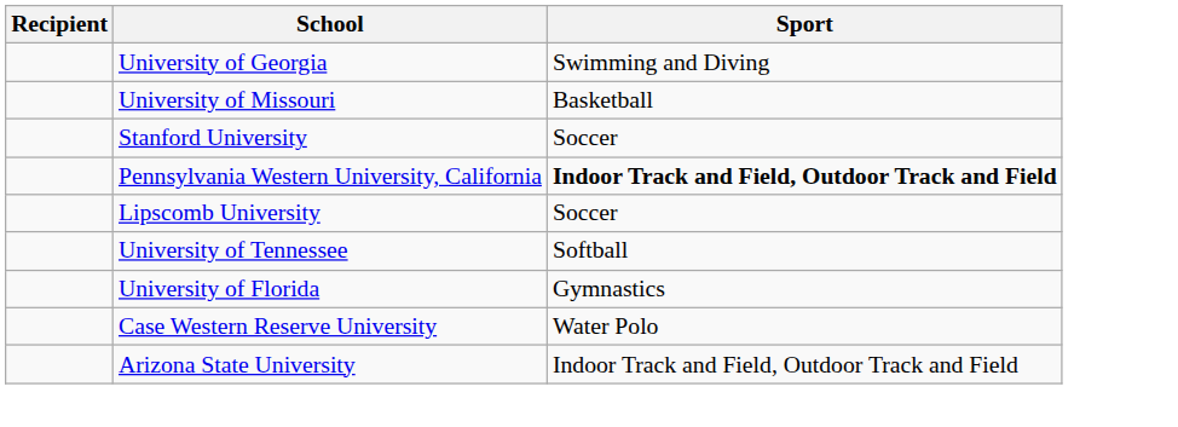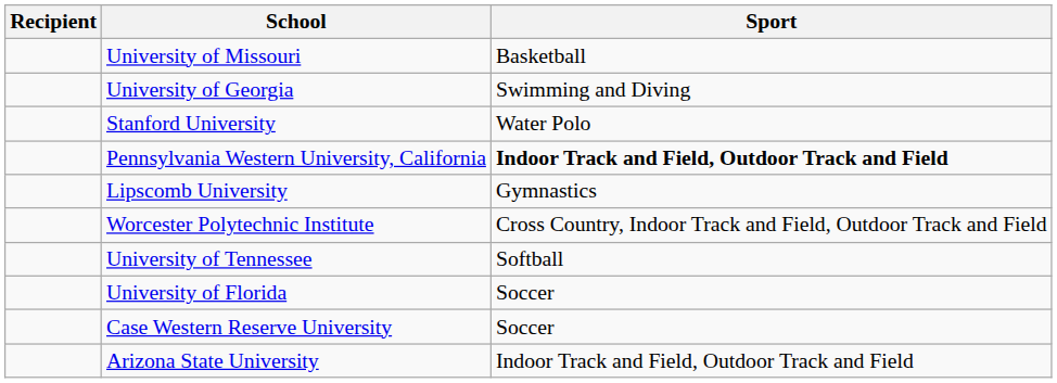rows swapped: University of Missouri <-> University of Georgia
Stanford University | Sport: Soccer -> Water Polo
Lipscomb University | Sport: Soccer -> Gymnastics
+ row: Worcester Polytechnic Institute | Cross Country, Indoor Track and Field, Outdoor Track and Field
University of Florida | Sport: Gymnastics -> Soccer
Case Western Reserve University | Sport: Water Polo -> Soccer
